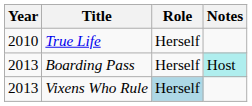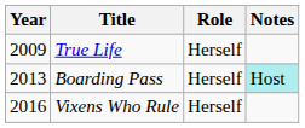True Life | Year: 2010 -> 2009
Vixens Who Rule | Year: 2013 -> 2016
Vixens Who Rule | Role: lightblue background -> no background
